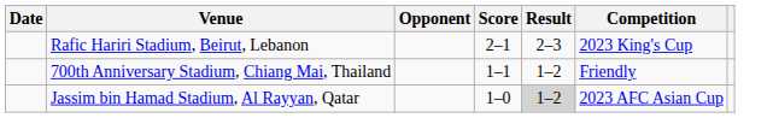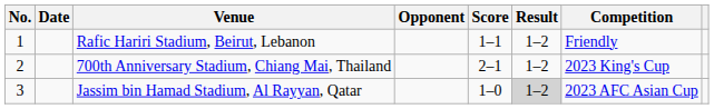+ column: No. | 1 | 2 | 3
Rafic Hariri Stadium, Beirut, Lebanon | Score: 2–1 -> 1–1
Rafic Hariri Stadium, Beirut, Lebanon | Result: 2–3 -> 1–2
Rafic Hariri Stadium, Beirut, Lebanon | Competition: 2023 King's Cup -> Friendly
700th Anniversary Stadium, Chiang Mai, Thailand | Score: 1–1 -> 2–1
700th Anniversary Stadium, Chiang Mai, Thailand | Competition: Friendly -> 2023 King's Cup
